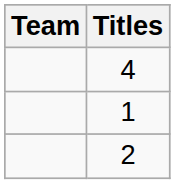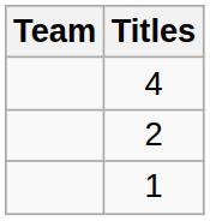rows swapped: 2 <-> 1
